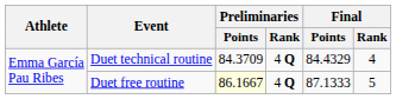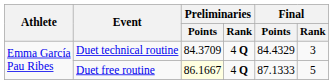Duet technical routine | Final / Rank: 4 -> 3
